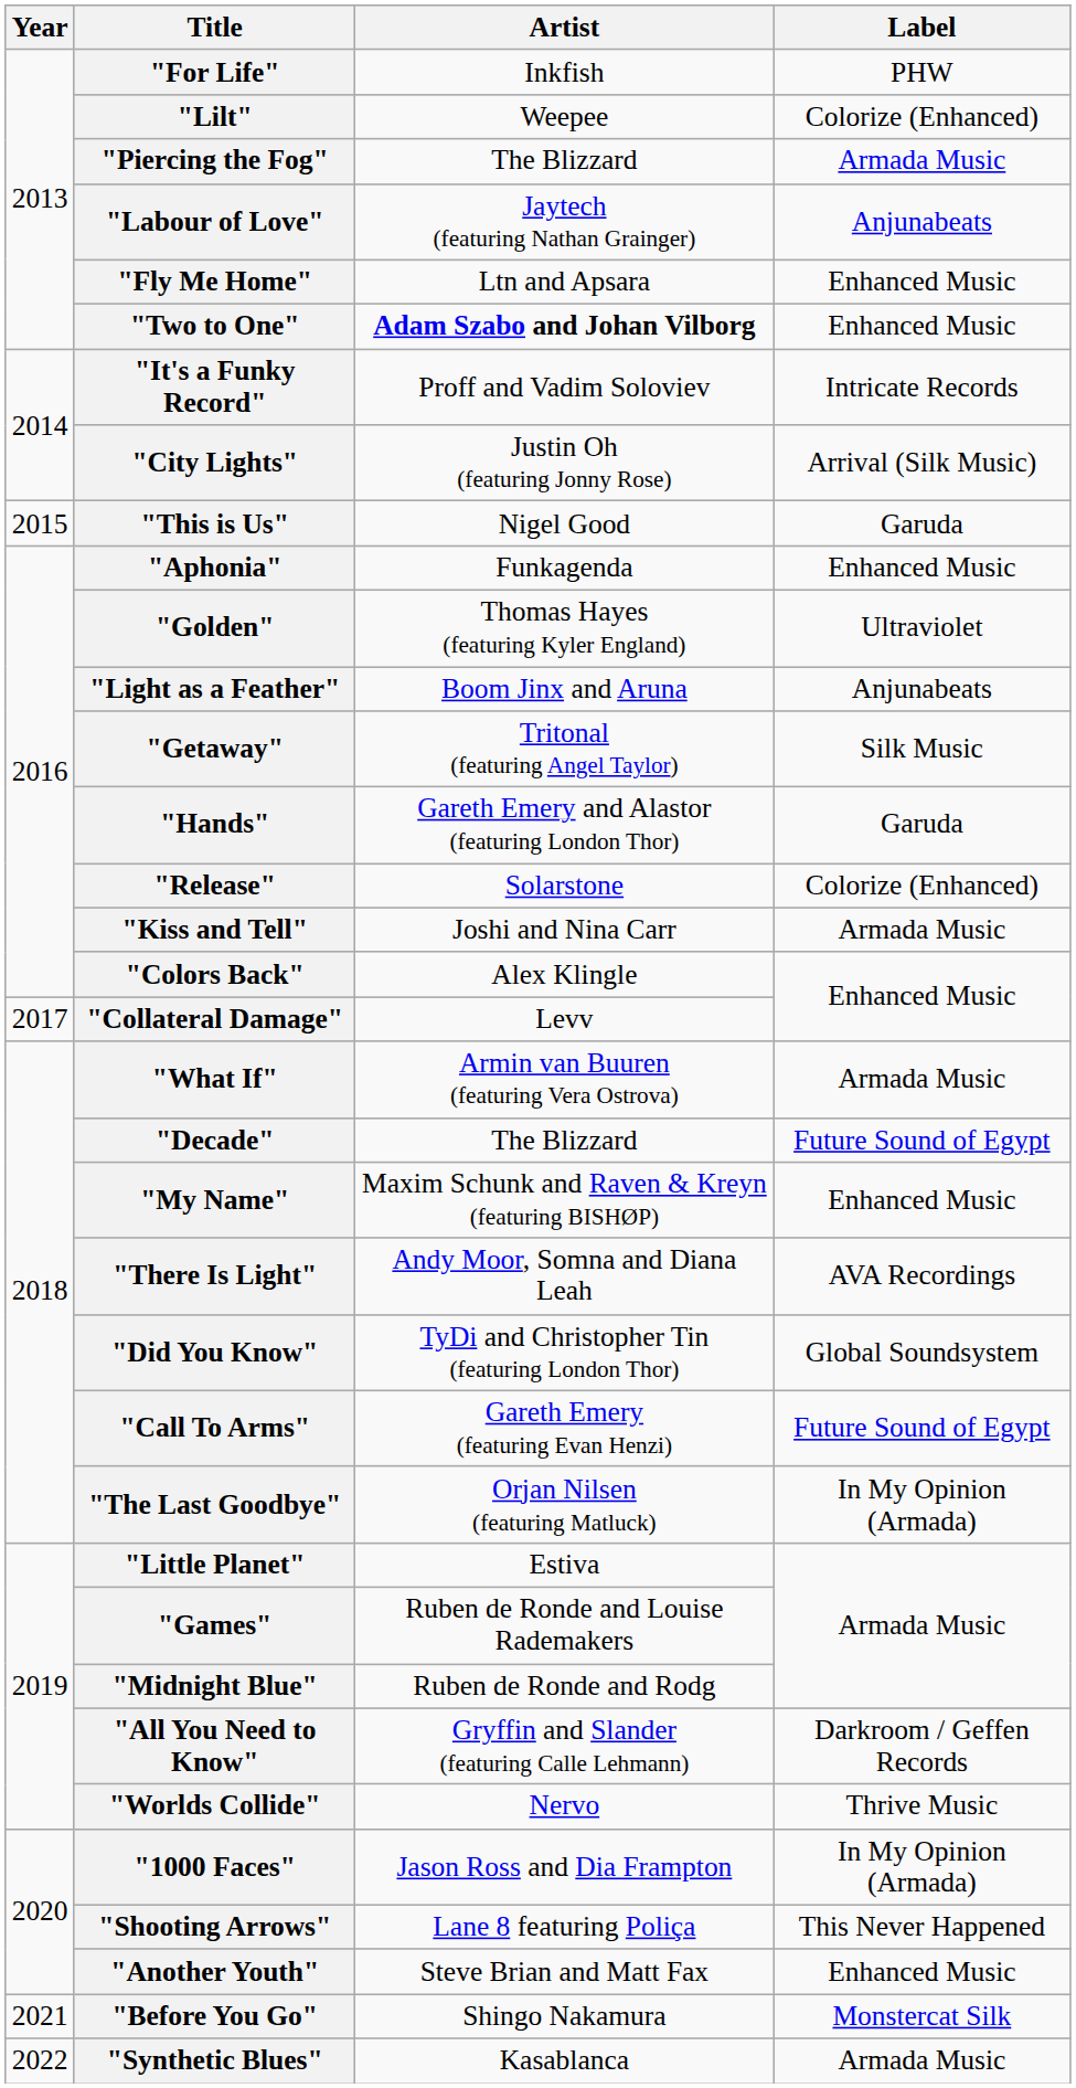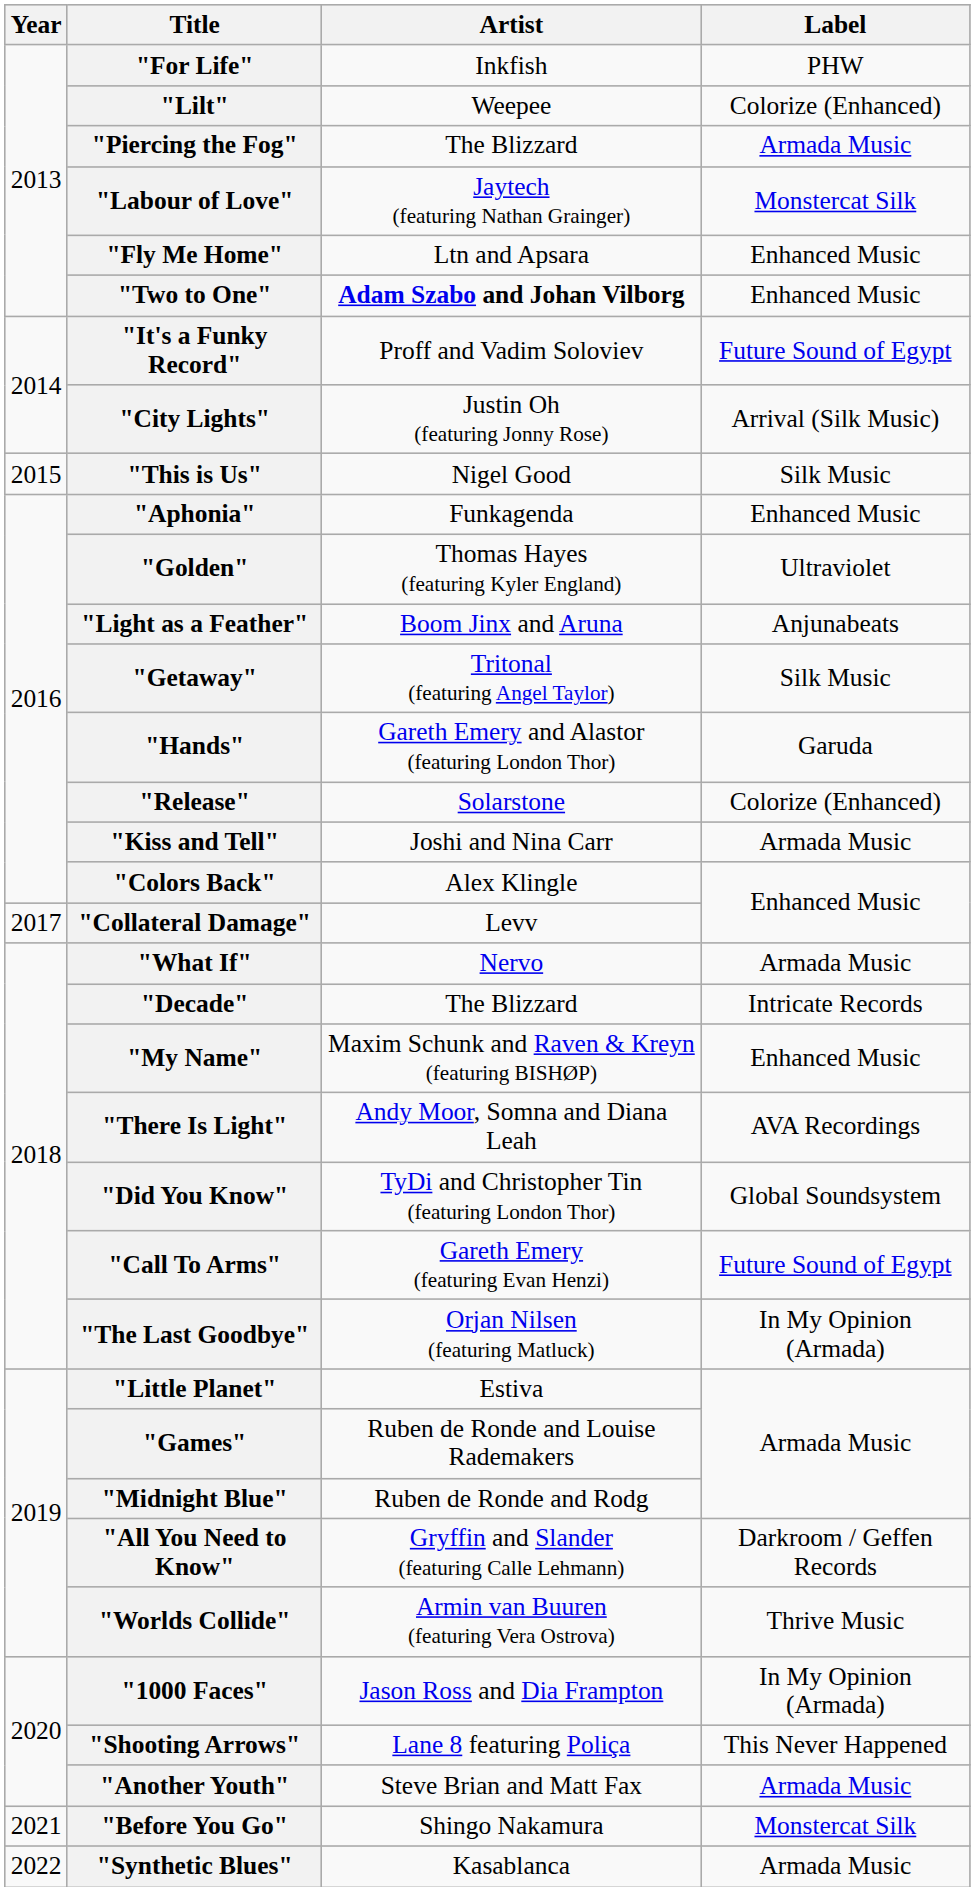"Labour of Love" | Label: Anjunabeats -> Monstercat Silk
"It's a Funky Record" | Label: Intricate Records -> Future Sound of Egypt
"This is Us" | Label: Garuda -> Silk Music
"What If" | Artist: Armin van Buuren (featuring Vera Ostrova) -> Nervo
"Decade" | Label: Future Sound of Egypt -> Intricate Records
"Worlds Collide" | Artist: Nervo -> Armin van Buuren (featuring Vera Ostrova)
"Another Youth" | Label: Enhanced Music -> Armada Music
